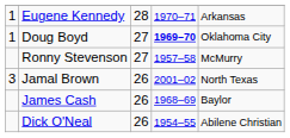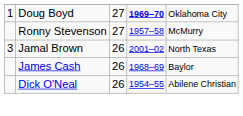- row: 1 | Eugene Kennedy | 28 | 1970–71 | Arkansas
